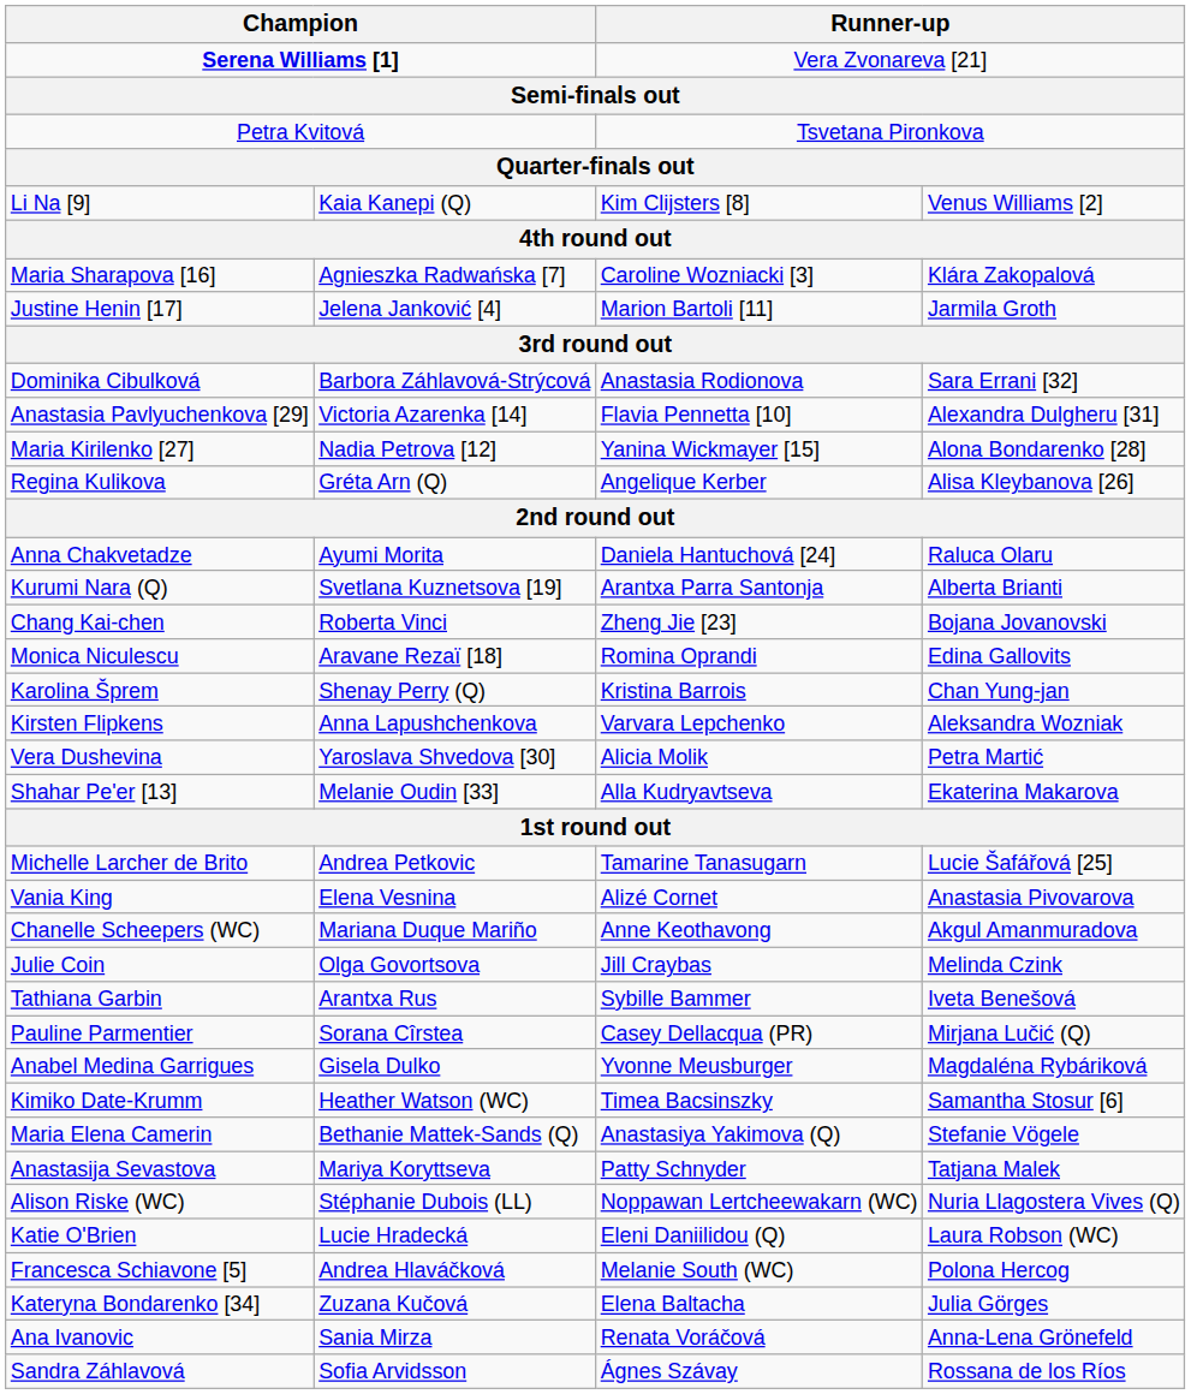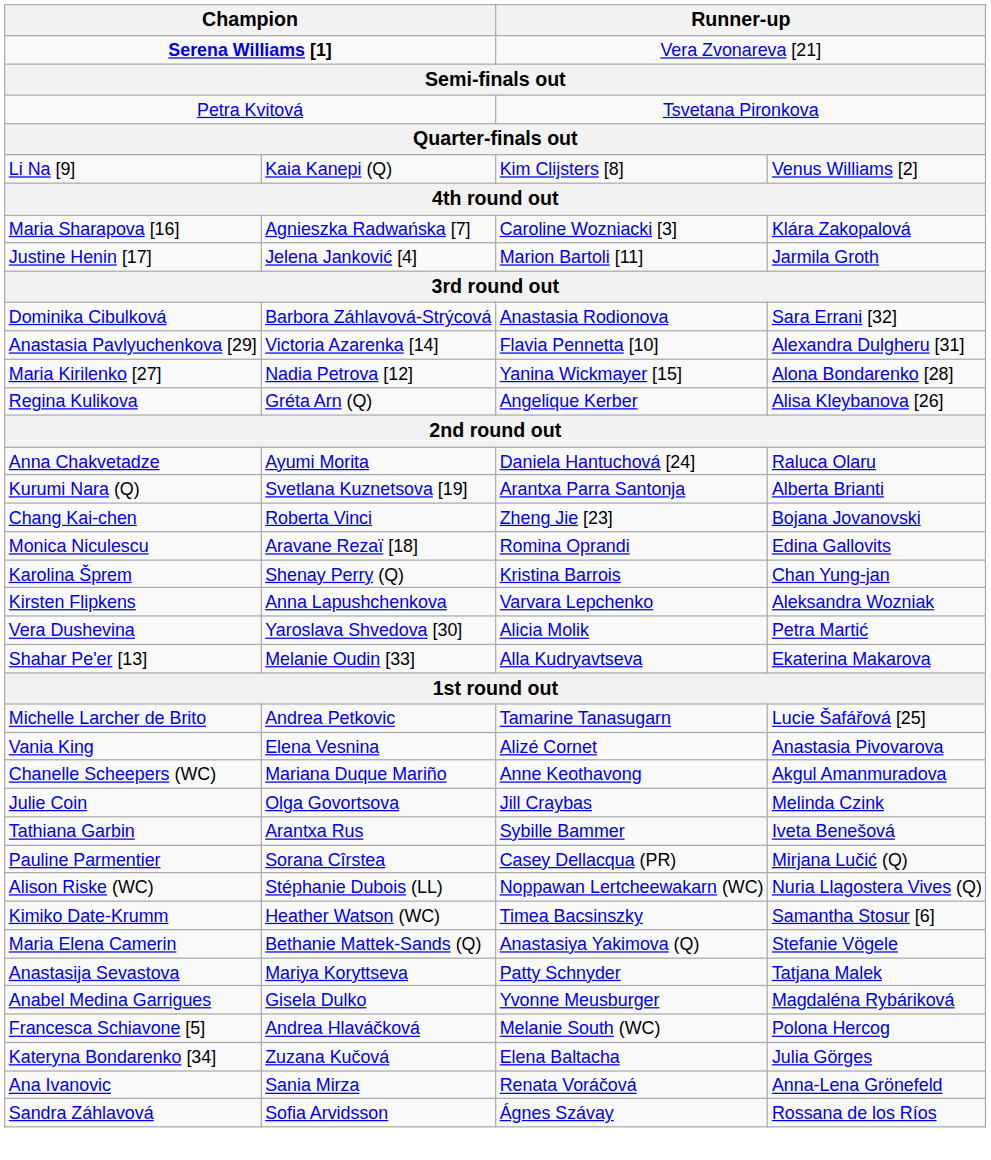rows swapped: Anabel Medina Garrigues <-> Alison Riske (WC)
- row: Katie O'Brien | Lucie Hradecká | Eleni Daniilidou (Q) | Laura Robson (WC)
